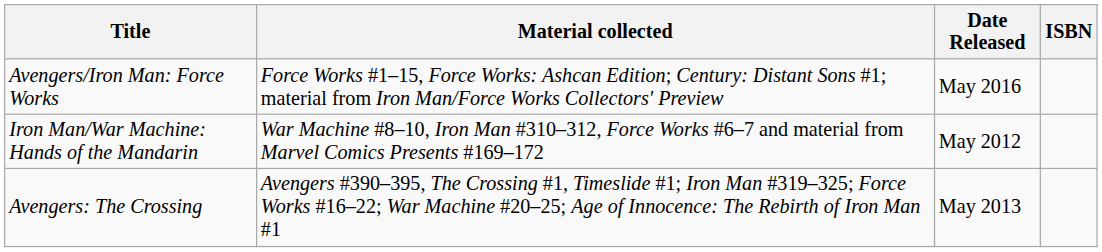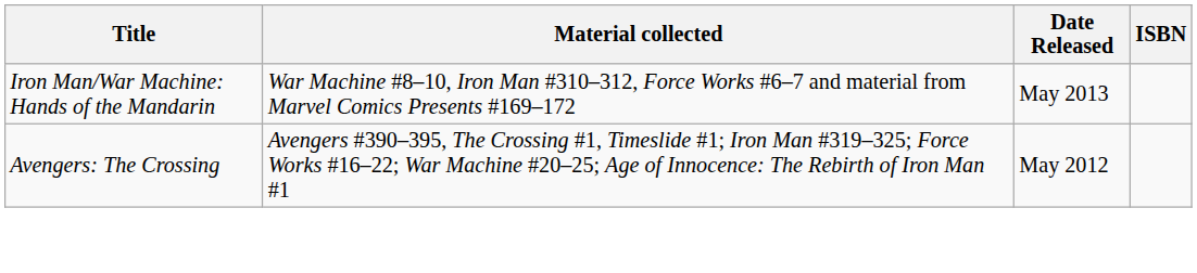- row: Avengers/Iron Man: Force Works | Force Works #1–15, Force Works: Ashcan Edition; Century: Distant Sons #1; material from Iron Man/Force Works Collectors' Preview | May 2016
Iron Man/War Machine: Hands of the Mandarin | Date Released: May 2012 -> May 2013
Avengers: The Crossing | Date Released: May 2013 -> May 2012
